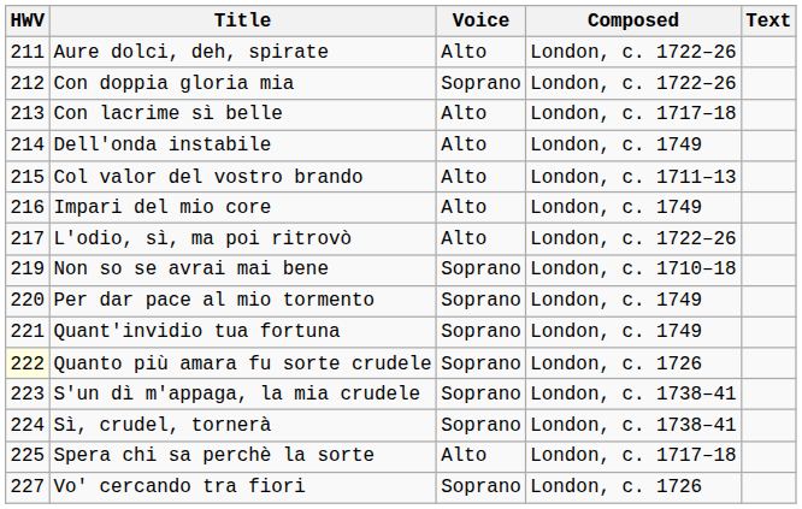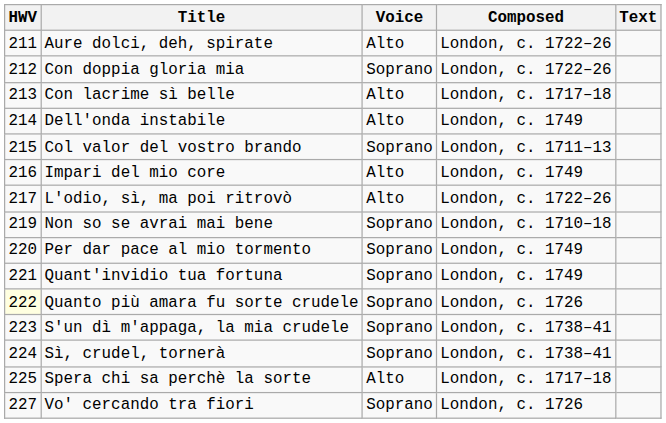Col valor del vostro brando | Voice: Alto -> Soprano
